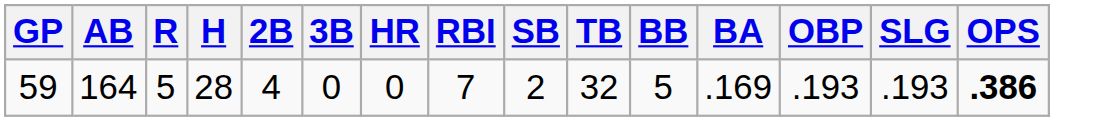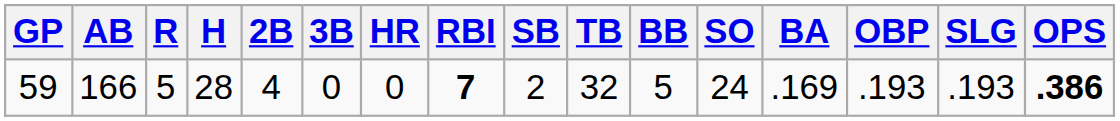+ column: SO | 24
59 | AB: 164 -> 166
59 | RBI: normal -> bold
